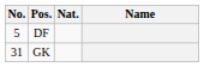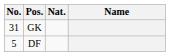rows swapped: DF <-> GK
